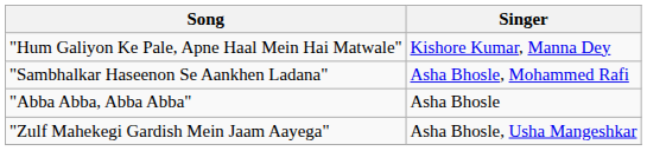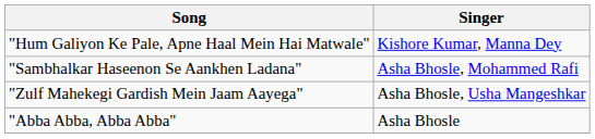rows swapped: "Zulf Mahekegi Gardish Mein Jaam Aayega" <-> "Abba Abba, Abba Abba"
